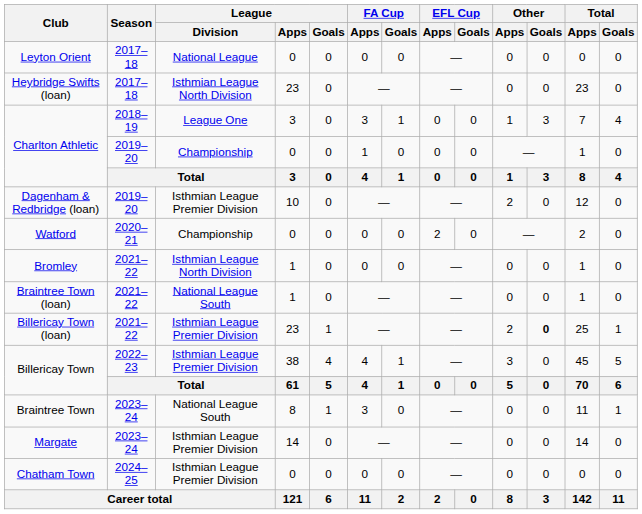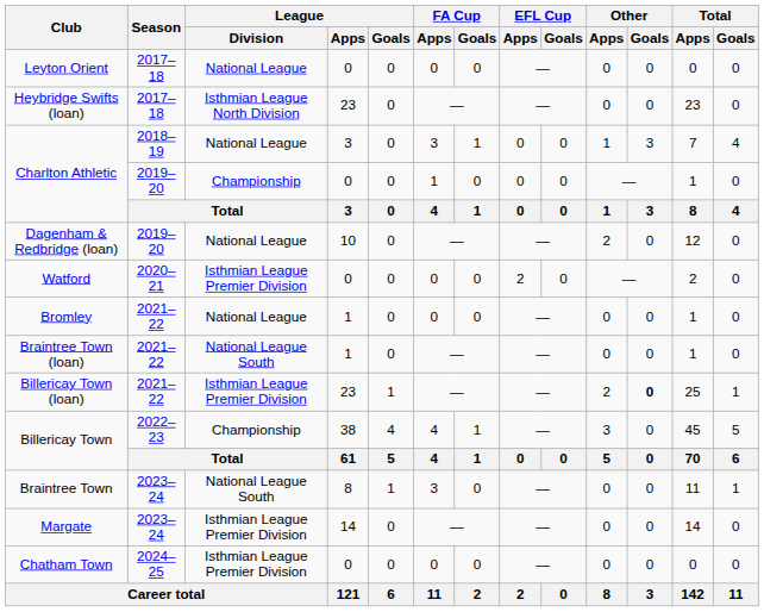Charlton Athletic / 2018–19 | League / Division: League One -> National League
Dagenham & Redbridge (loan) | League / Division: Isthmian League Premier Division -> National League
Watford | League / Division: Championship -> Isthmian League Premier Division
Bromley | League / Division: Isthmian League North Division -> National League
Billericay Town / 2022–23 | League / Division: Isthmian League Premier Division -> Championship
